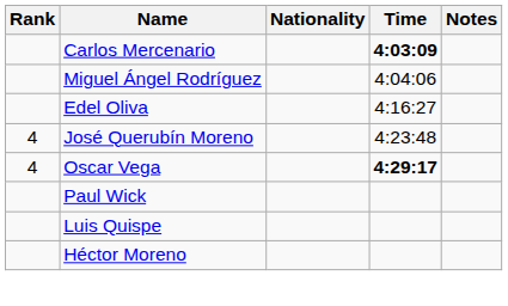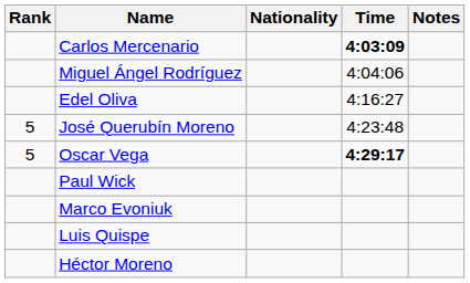José Querubín Moreno | Rank: 4 -> 5
Oscar Vega | Rank: 4 -> 5
+ row: Marco Evoniuk
